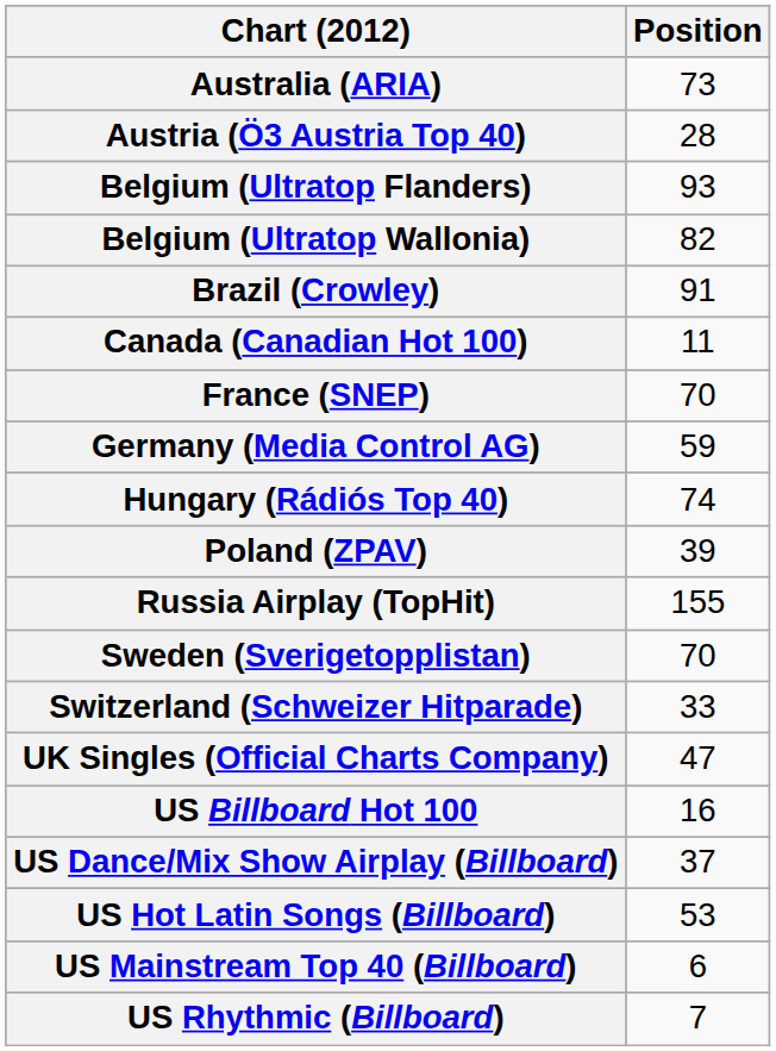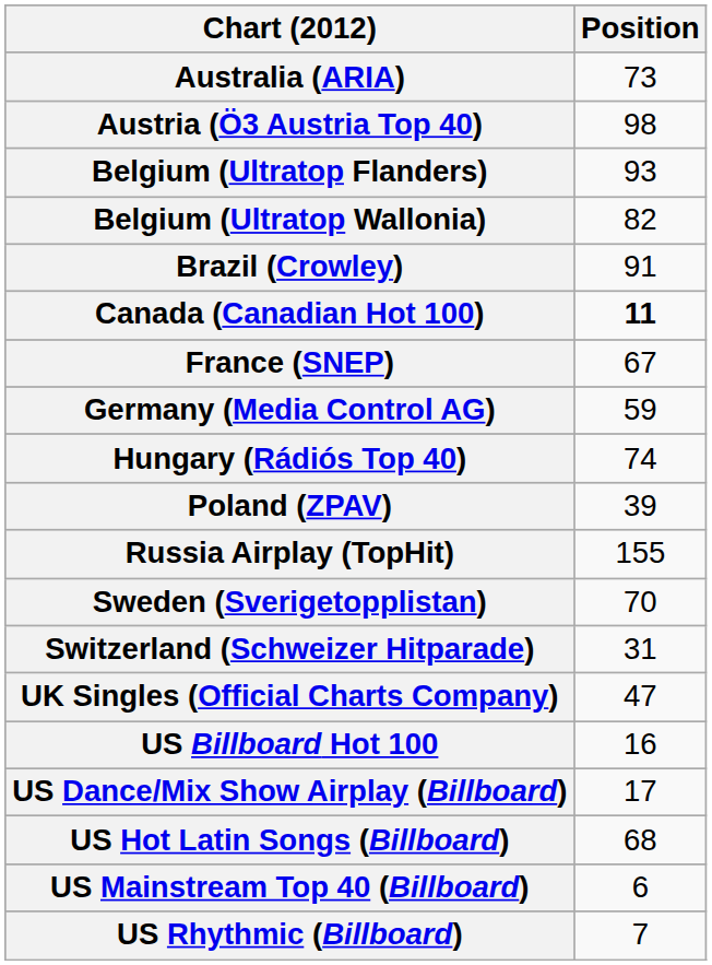Austria (Ö3 Austria Top 40) | Position: 28 -> 98
Canada (Canadian Hot 100) | Position: normal -> bold
France (SNEP) | Position: 70 -> 67
Switzerland (Schweizer Hitparade) | Position: 33 -> 31
US Dance/Mix Show Airplay (Billboard) | Position: 37 -> 17
US Hot Latin Songs (Billboard) | Position: 53 -> 68
